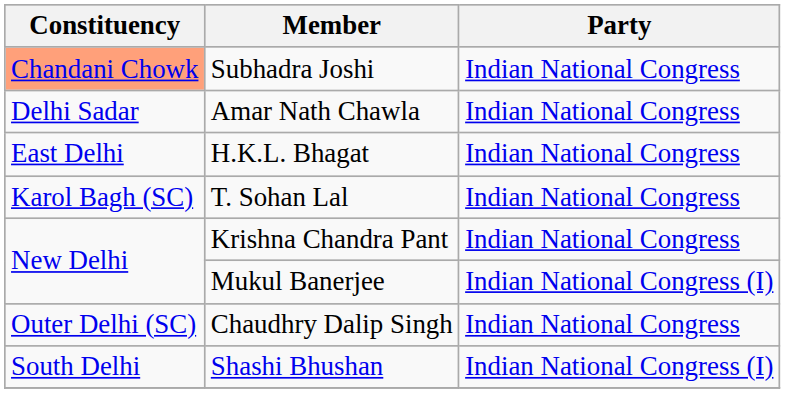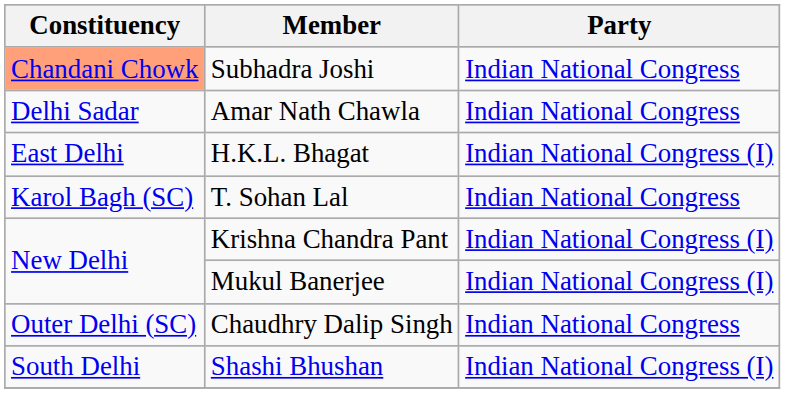H.K.L. Bhagat | Party: Indian National Congress -> Indian National Congress (I)
Krishna Chandra Pant | Party: Indian National Congress -> Indian National Congress (I)
